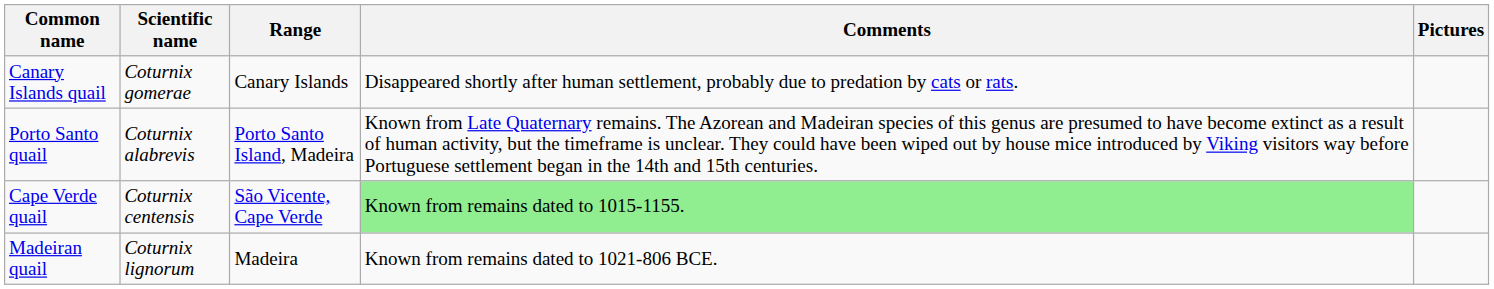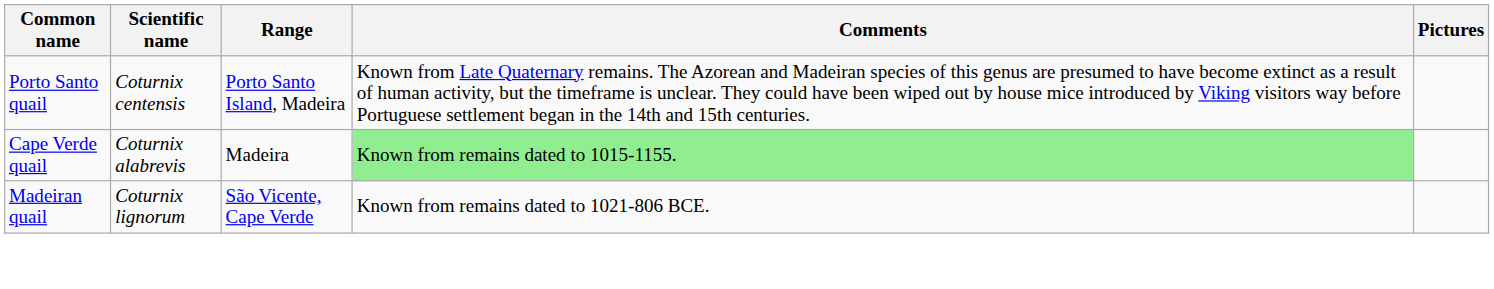- row: Canary Islands quail | Coturnix gomerae | Canary Islands | Disappeared shortly after human settlement, probably due to predation by cats or rats.
Porto Santo quail | Scientific name: Coturnix alabrevis -> Coturnix centensis
Cape Verde quail | Scientific name: Coturnix centensis -> Coturnix alabrevis
Cape Verde quail | Range: São Vicente, Cape Verde -> Madeira
Madeiran quail | Range: Madeira -> São Vicente, Cape Verde
